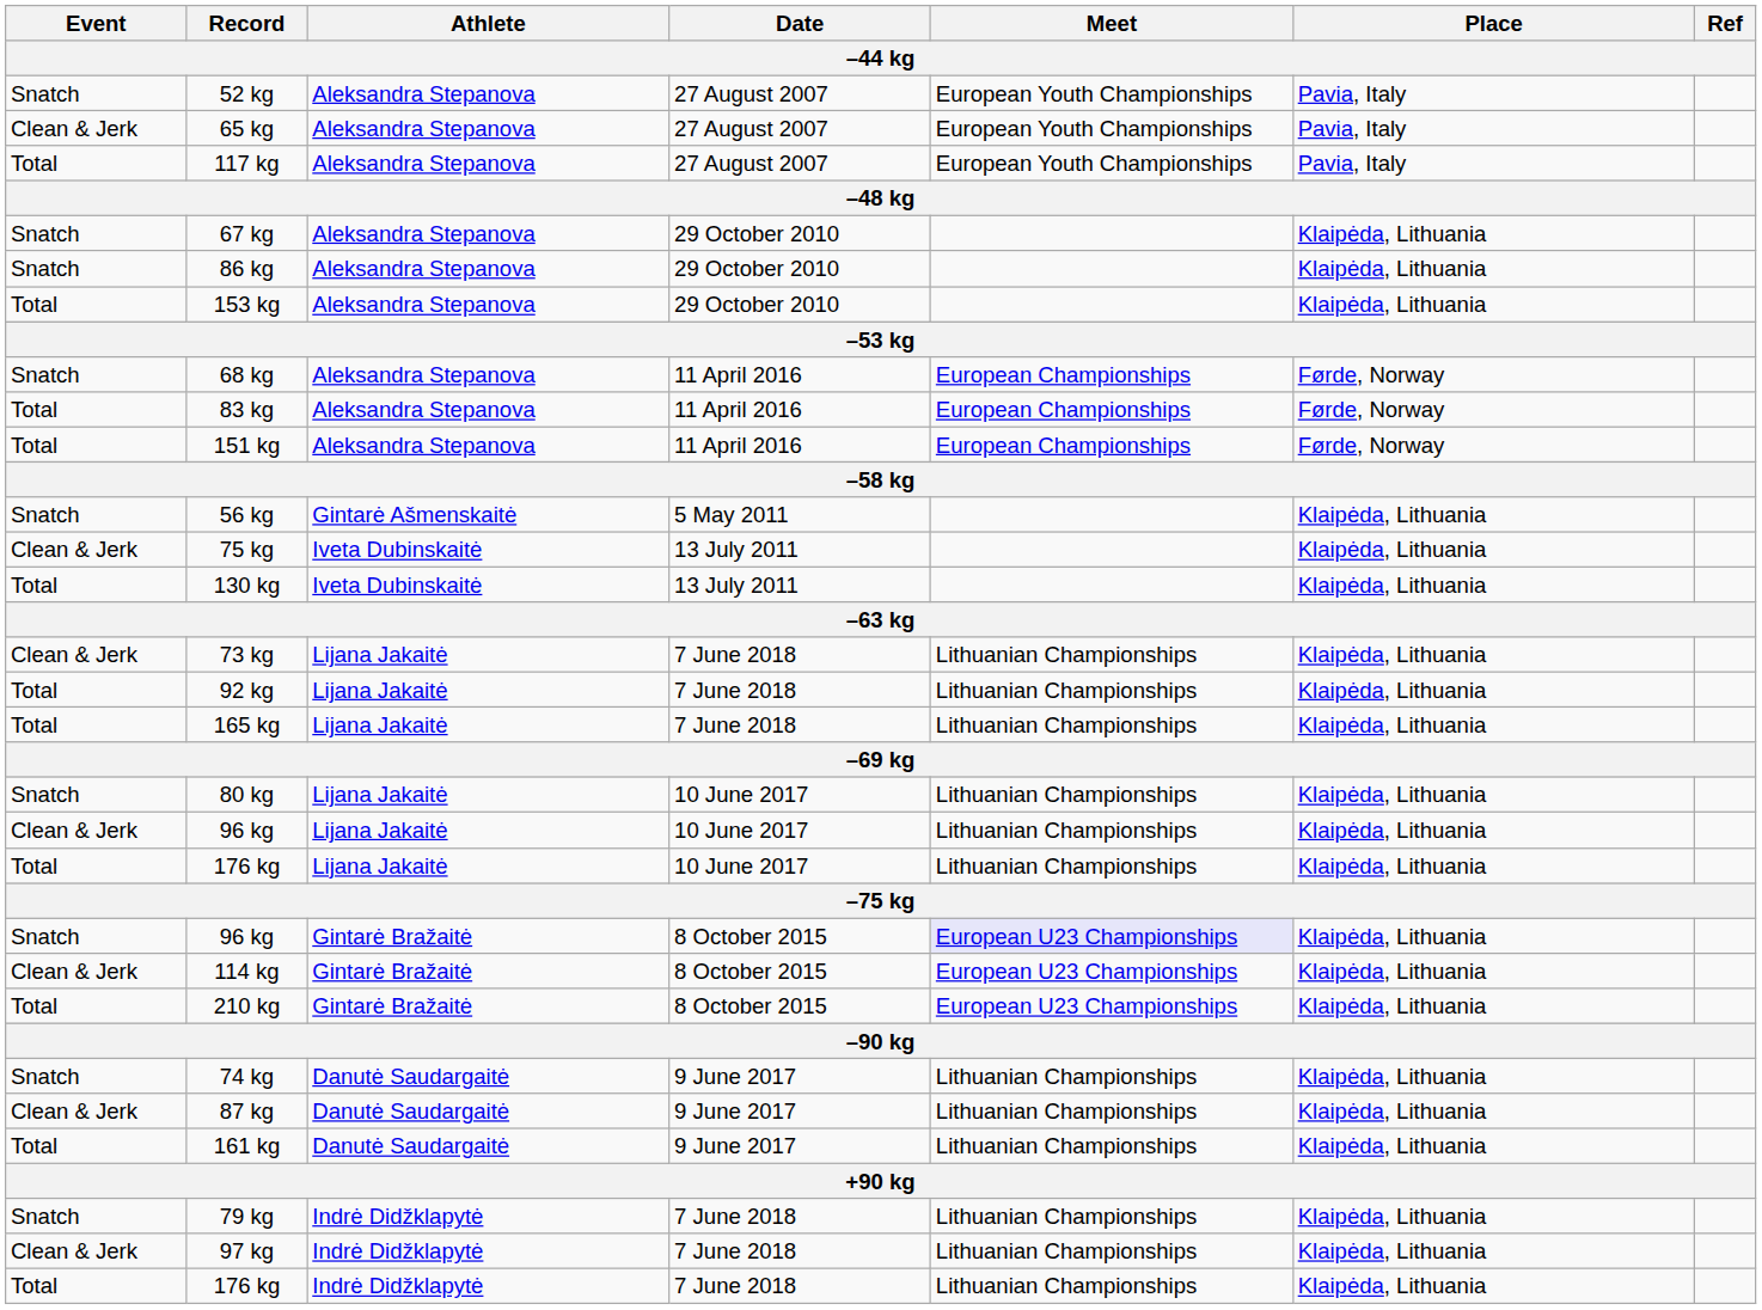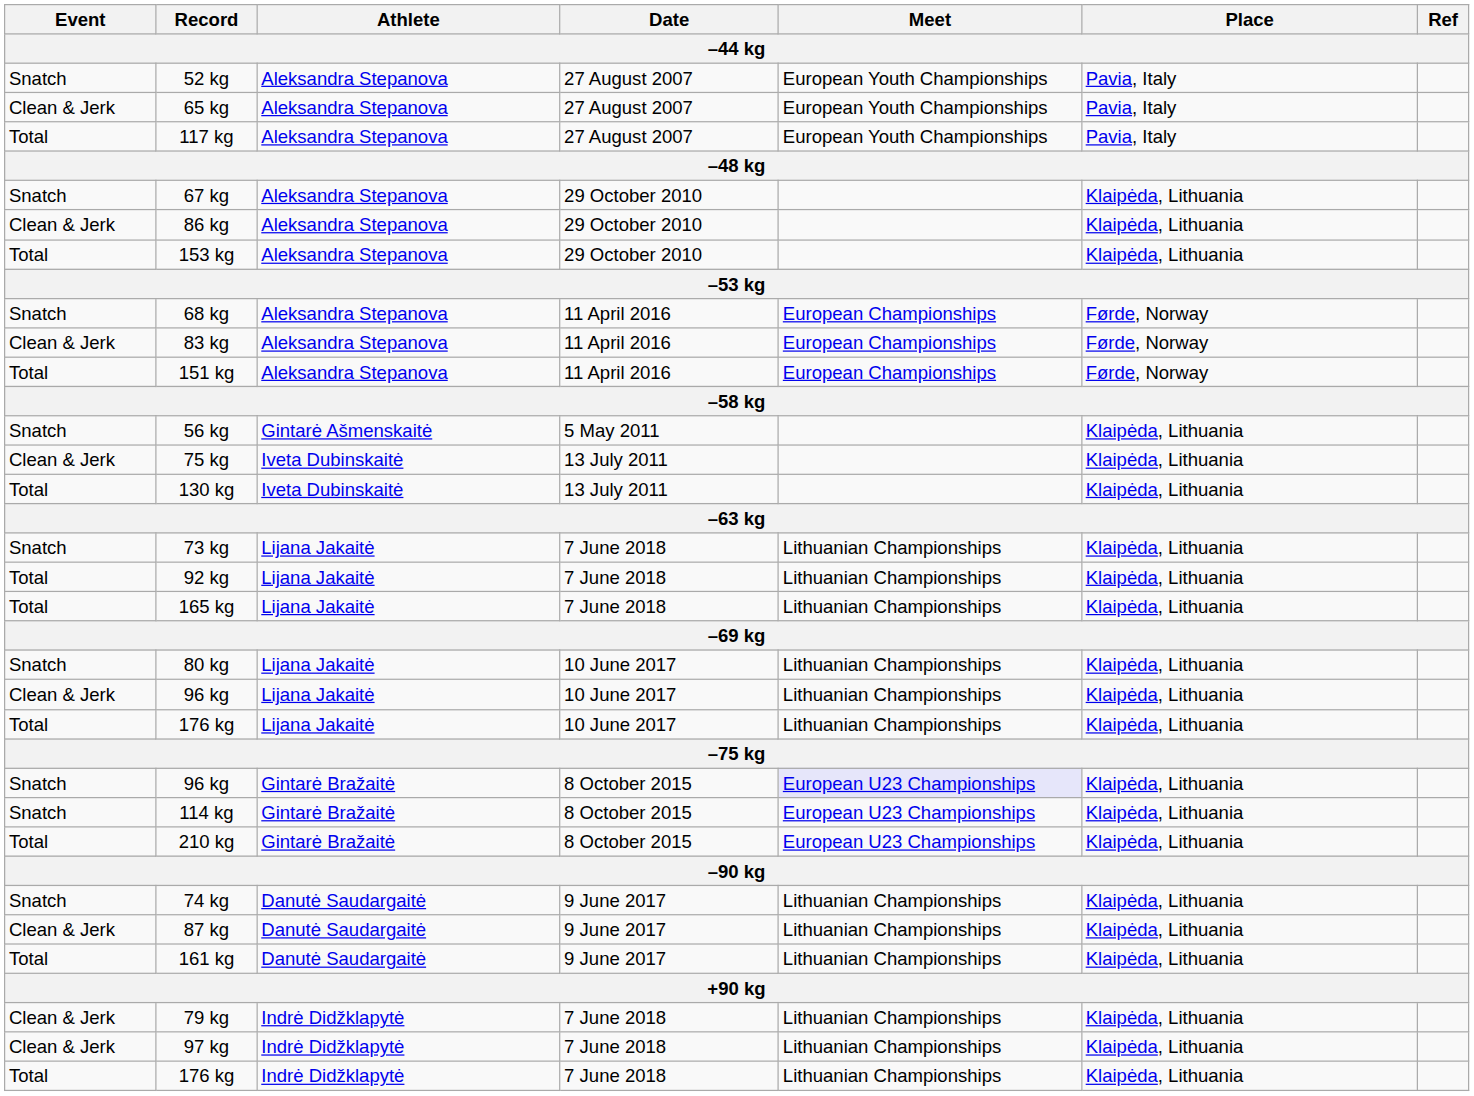86 kg | Event: Snatch -> Clean & Jerk
83 kg | Event: Total -> Clean & Jerk
73 kg | Event: Clean & Jerk -> Snatch
114 kg | Event: Clean & Jerk -> Snatch
79 kg | Event: Snatch -> Clean & Jerk
